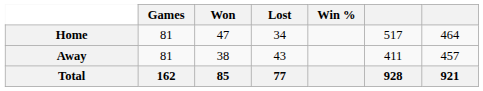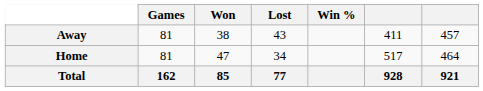rows swapped: Home <-> Away
